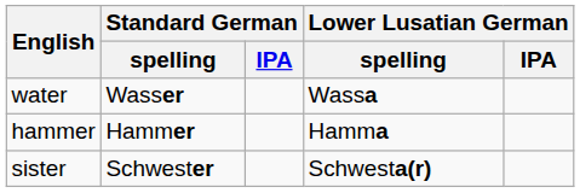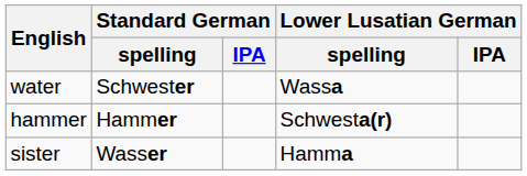water | Standard German / spelling: Wasser -> Schwester
hammer | Lower Lusatian German / spelling: Hamma -> Schwesta(r)
sister | Standard German / spelling: Schwester -> Wasser
sister | Lower Lusatian German / spelling: Schwesta(r) -> Hamma
